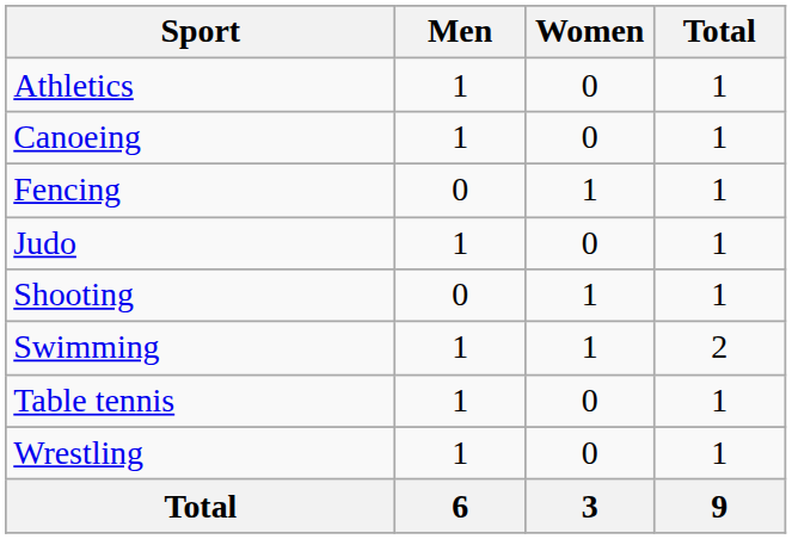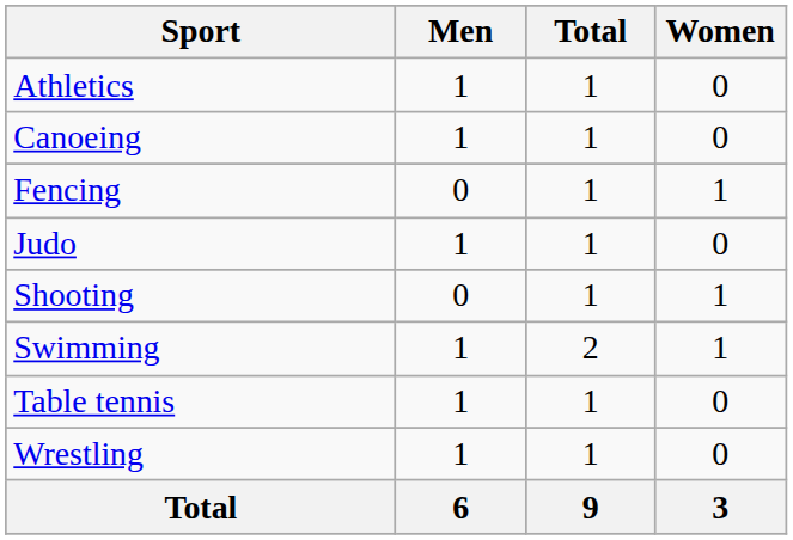columns swapped: Women <-> Total
